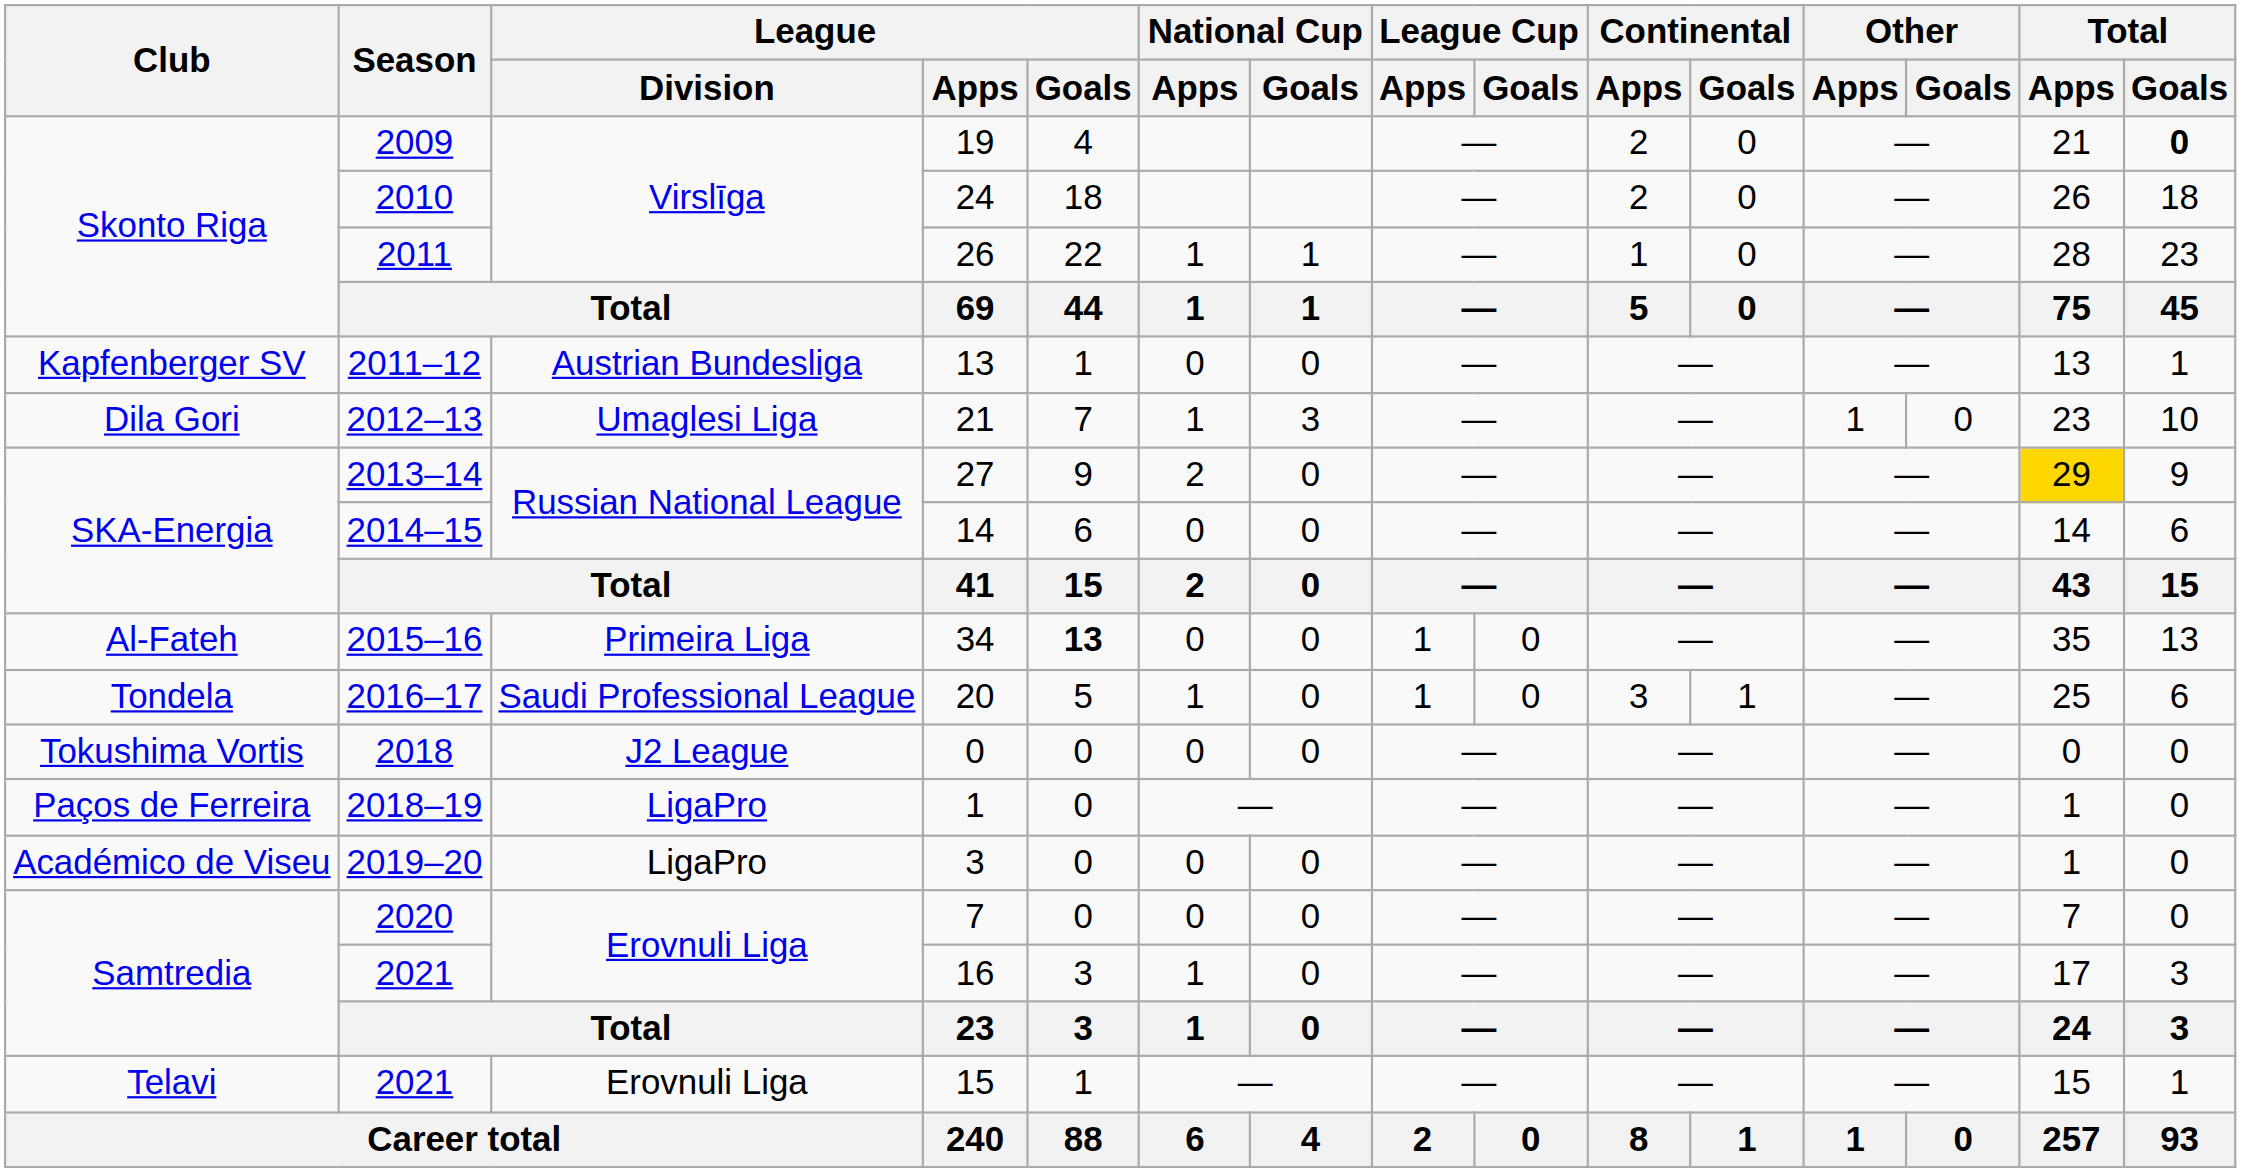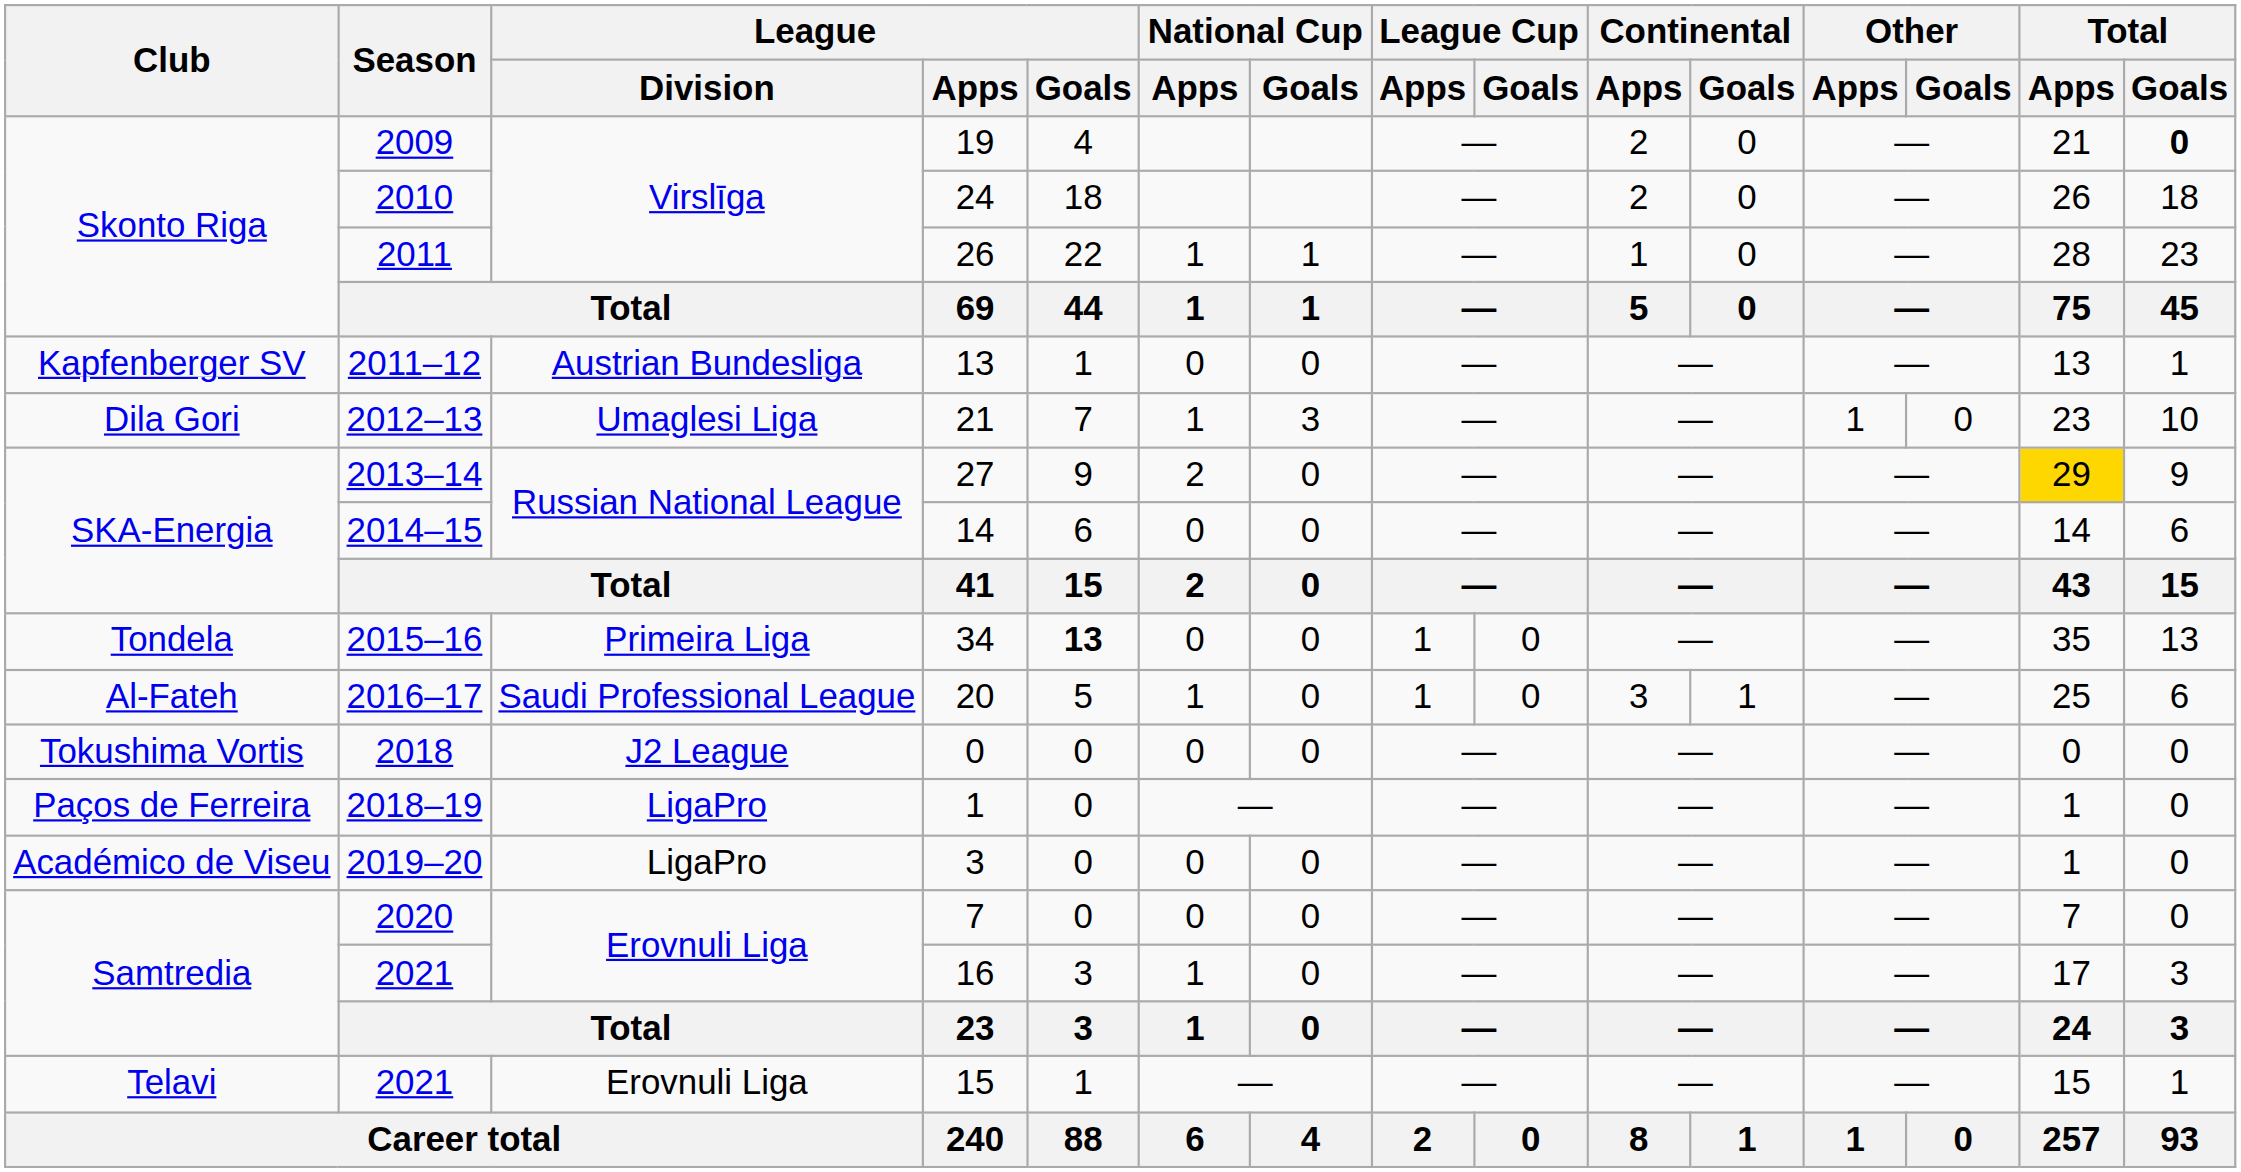34 | Club: Al-Fateh -> Tondela
20 | Club: Tondela -> Al-Fateh
